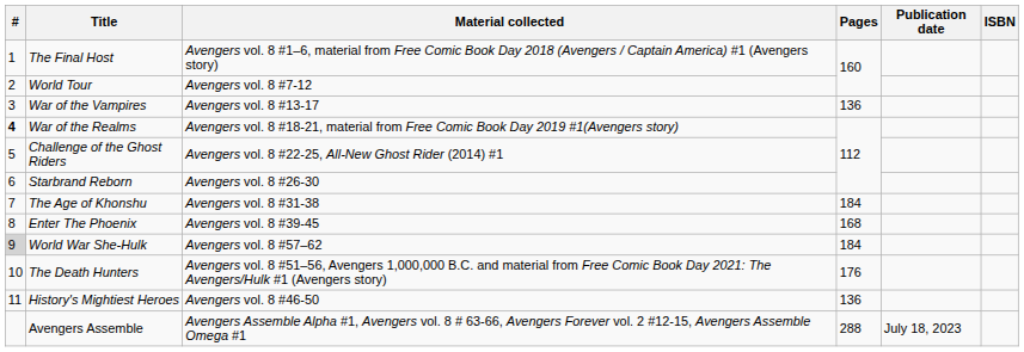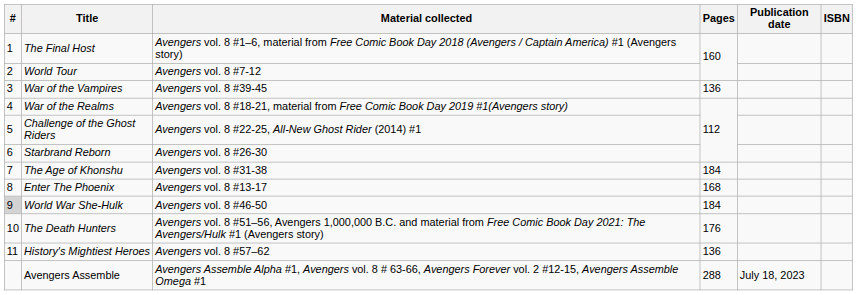War of the Vampires | Material collected: Avengers vol. 8 #13-17 -> Avengers vol. 8 #39-45
War of the Realms | #: bold -> normal
Enter The Phoenix | Material collected: Avengers vol. 8 #39-45 -> Avengers vol. 8 #13-17
World War She-Hulk | Material collected: Avengers vol. 8 #57–62 -> Avengers vol. 8 #46-50
History's Mightiest Heroes | Material collected: Avengers vol. 8 #46-50 -> Avengers vol. 8 #57–62
